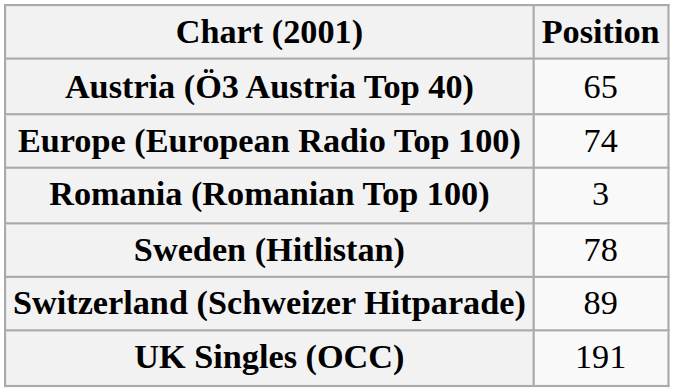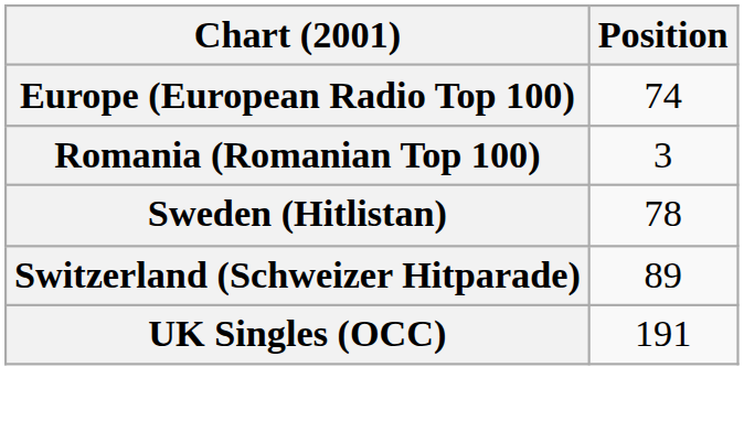- row: Austria (Ö3 Austria Top 40) | 65
